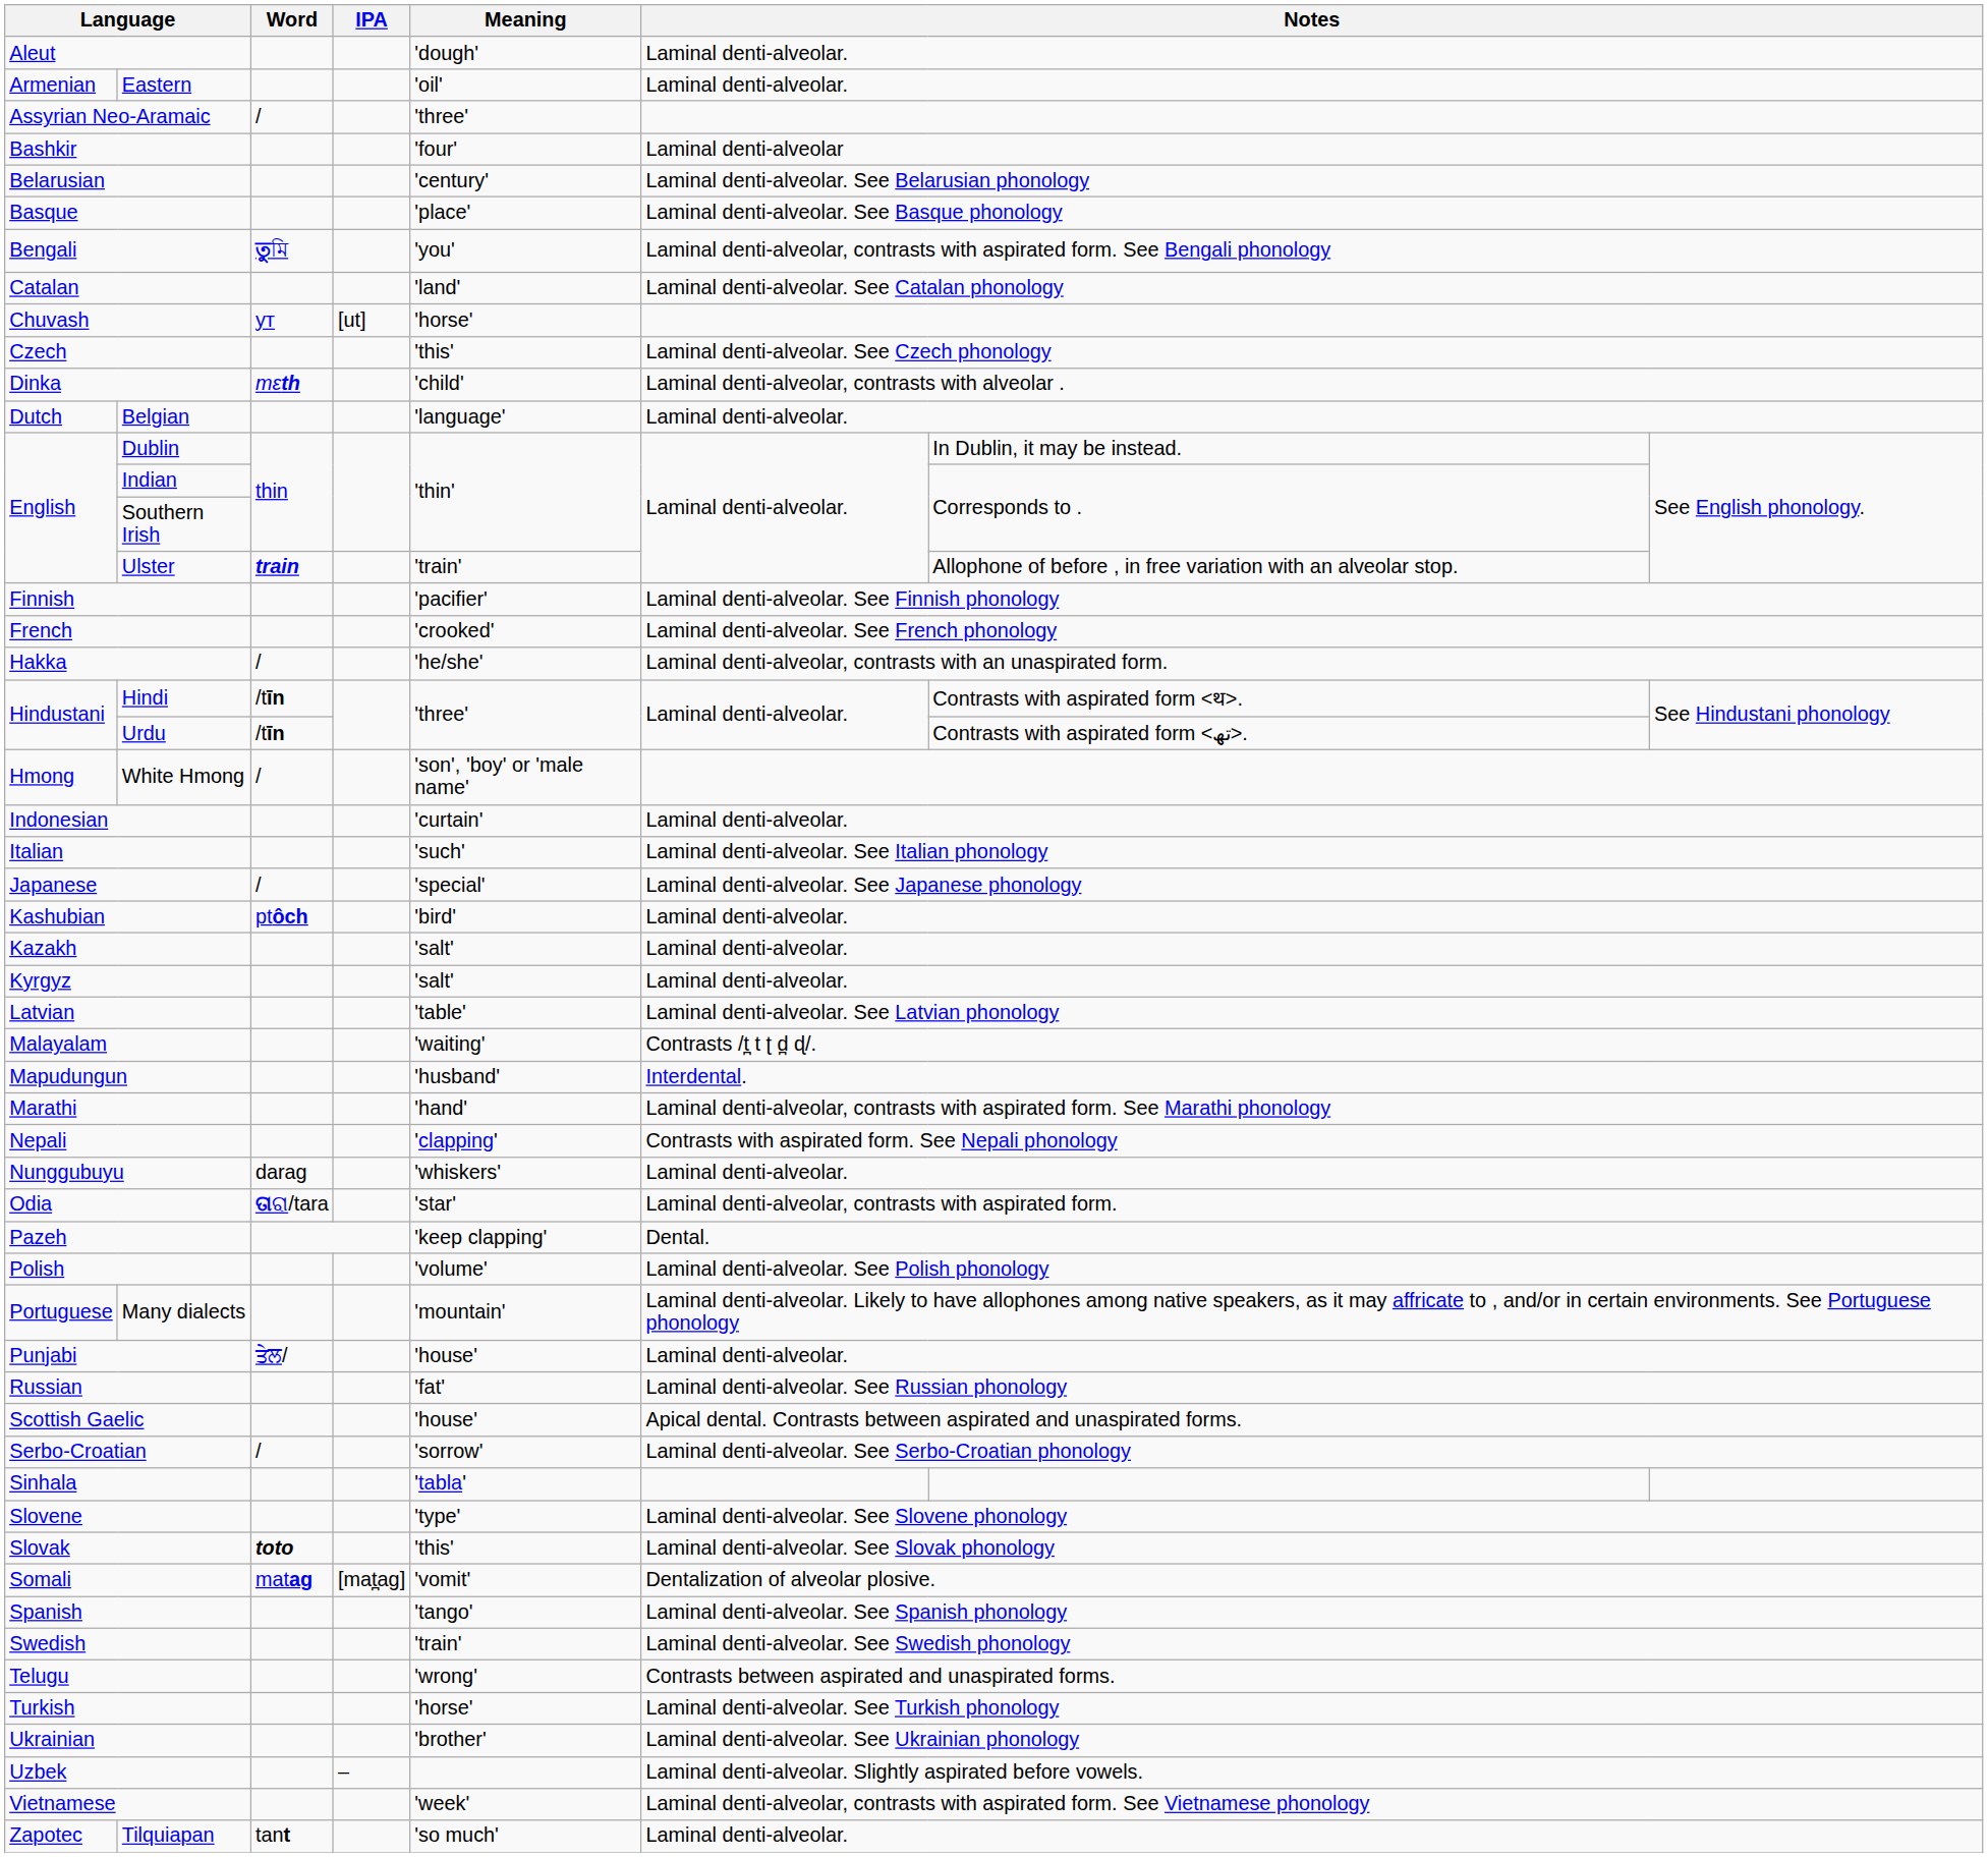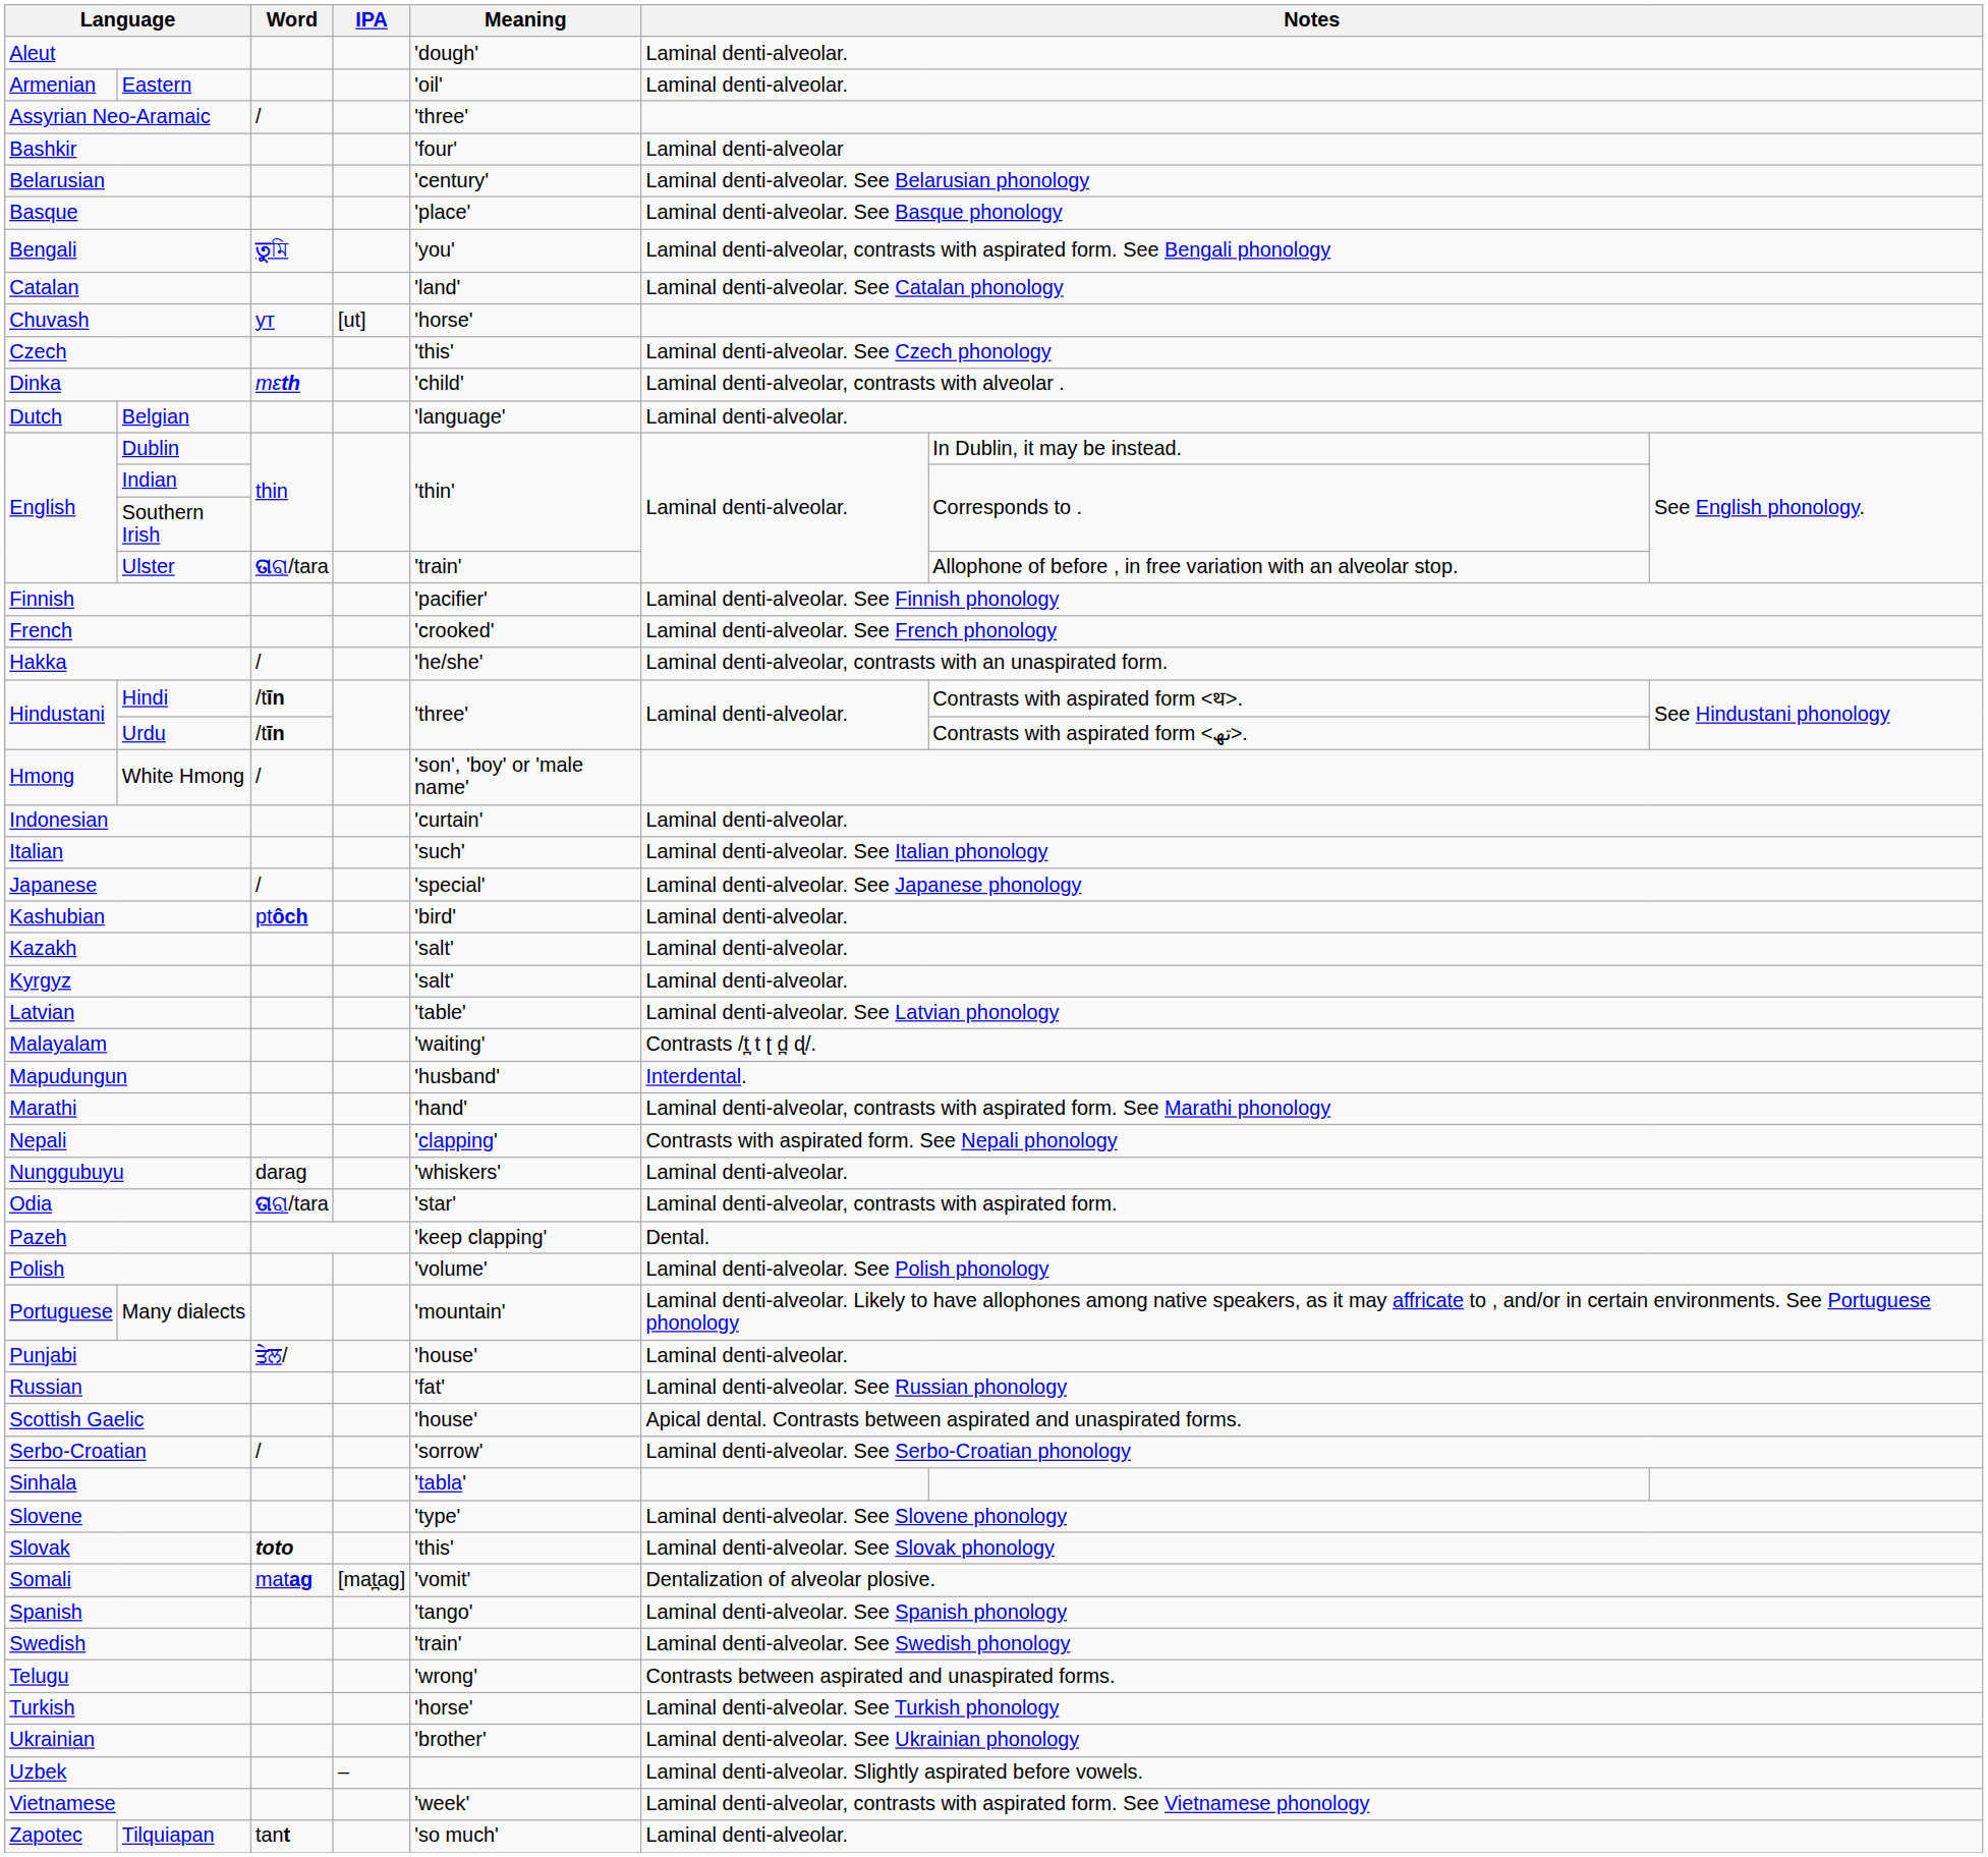Ulster | Word: train -> ତାରା/tara
